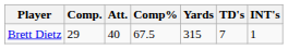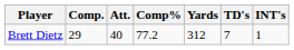Brett Dietz | Comp%: 67.5 -> 77.2
Brett Dietz | Yards: 315 -> 312
